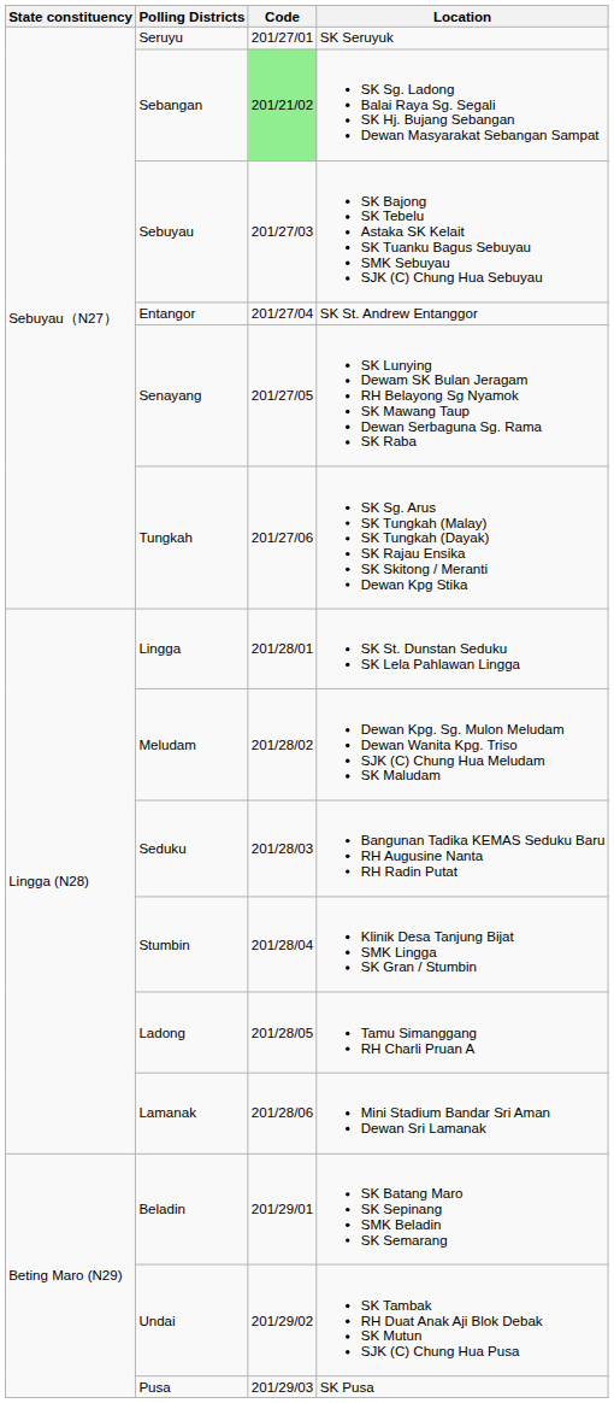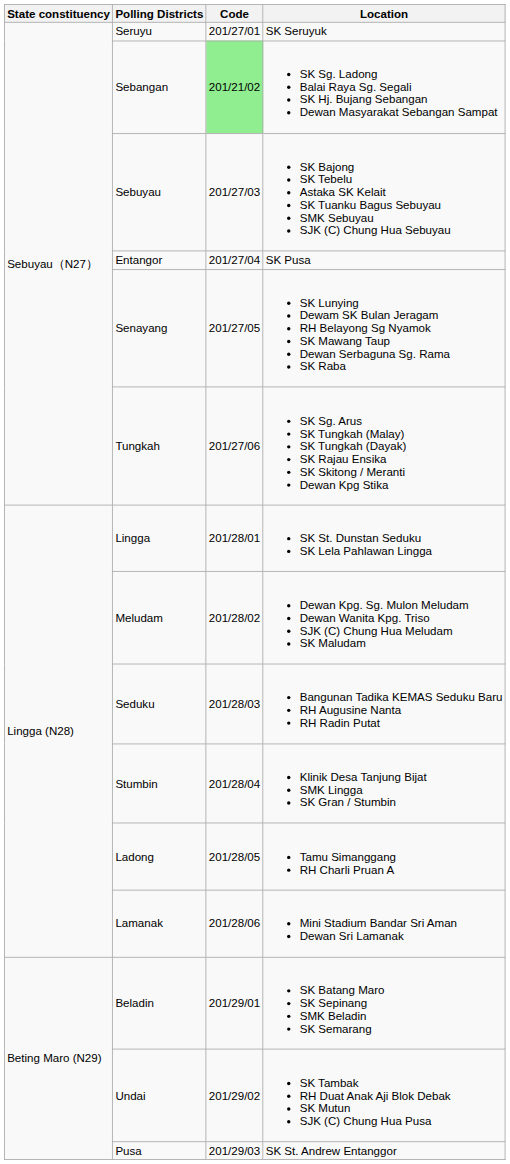Entangor | Location: SK St. Andrew Entanggor -> SK Pusa
Pusa | Location: SK Pusa -> SK St. Andrew Entanggor
